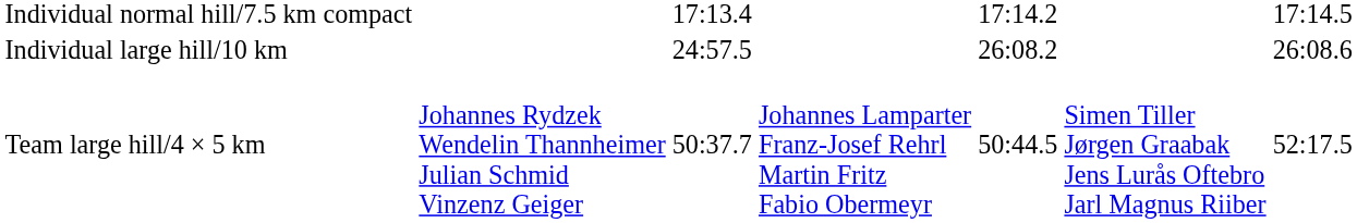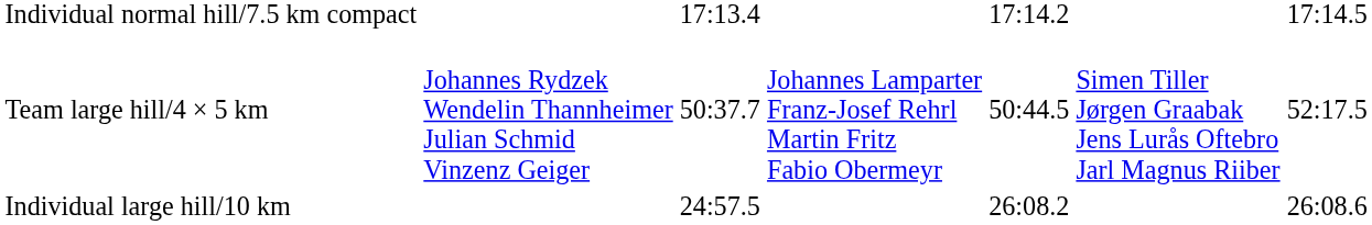rows swapped: Team large hill/4 × 5 km <-> Individual large hill/10 km
